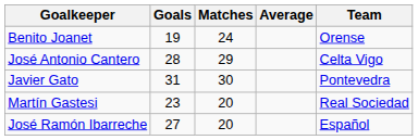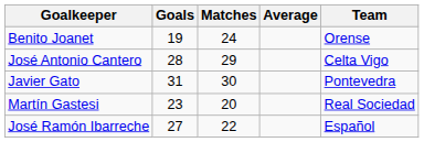José Ramón Ibarreche | Matches: 20 -> 22
